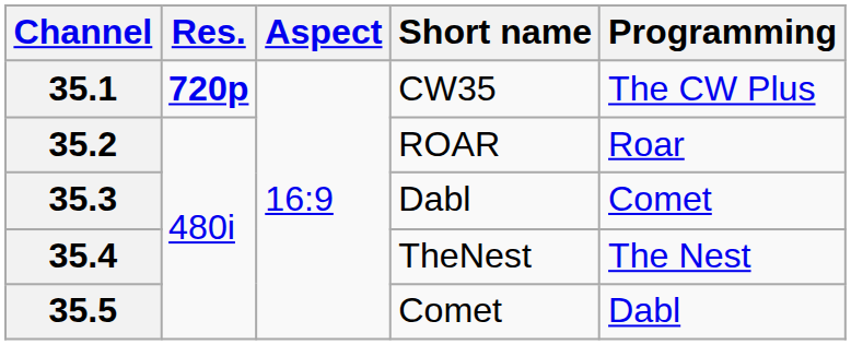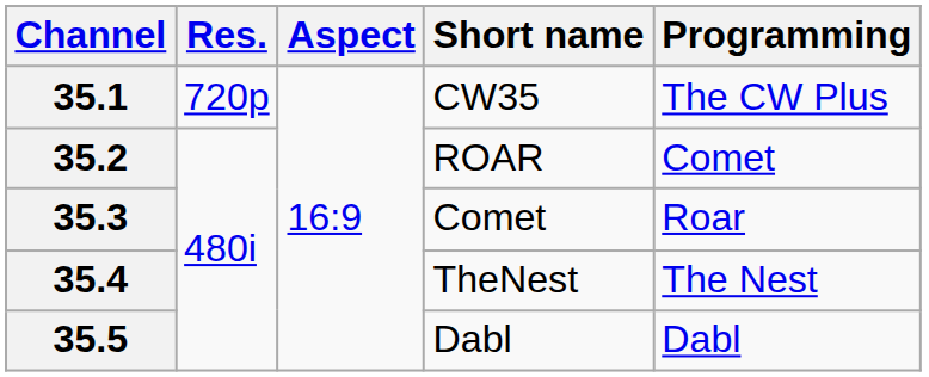35.1 | Res.: bold -> normal
35.2 | Programming: Roar -> Comet
35.3 | Short name: Dabl -> Comet
35.3 | Programming: Comet -> Roar
35.5 | Short name: Comet -> Dabl
